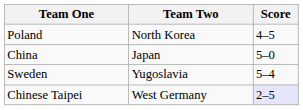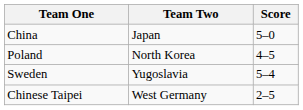rows swapped: Poland <-> China
Chinese Taipei | Score: lavender background -> no background
